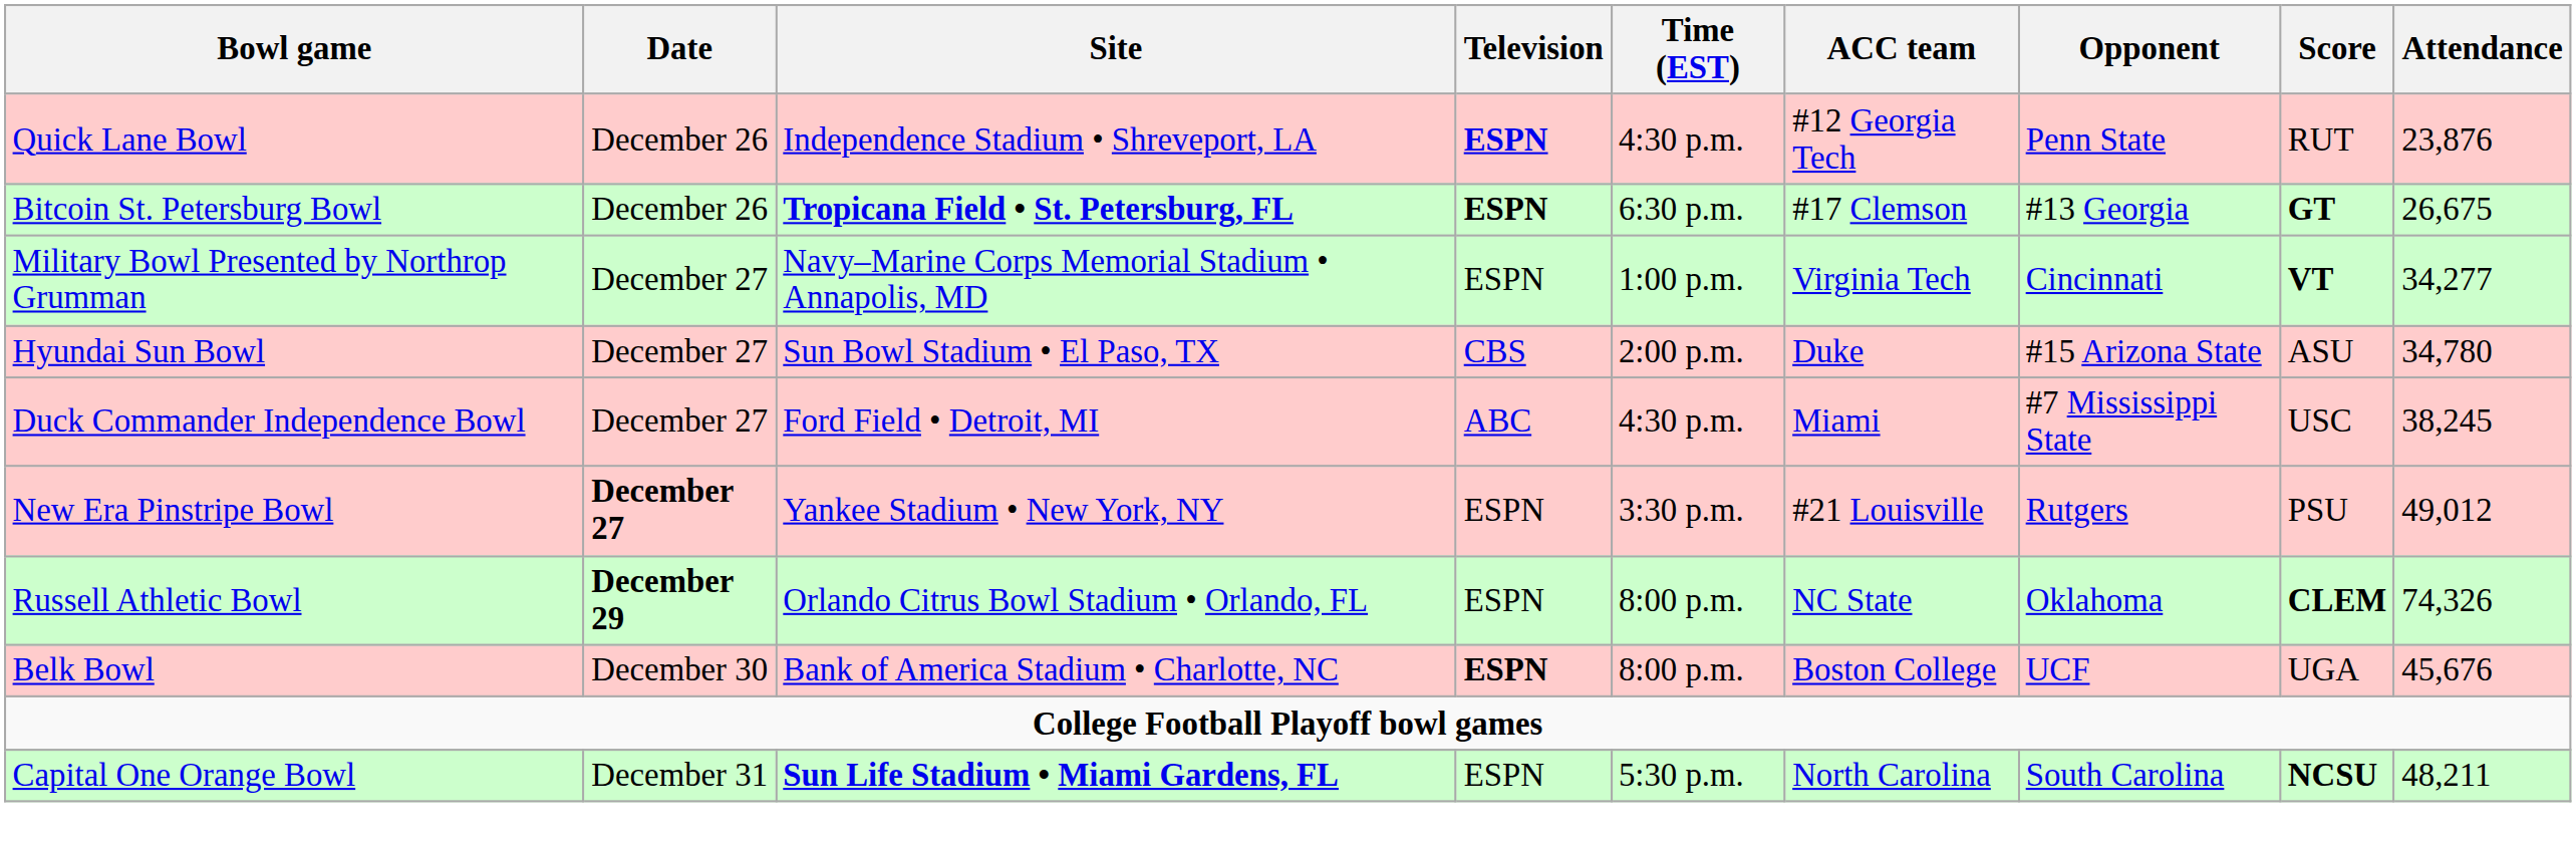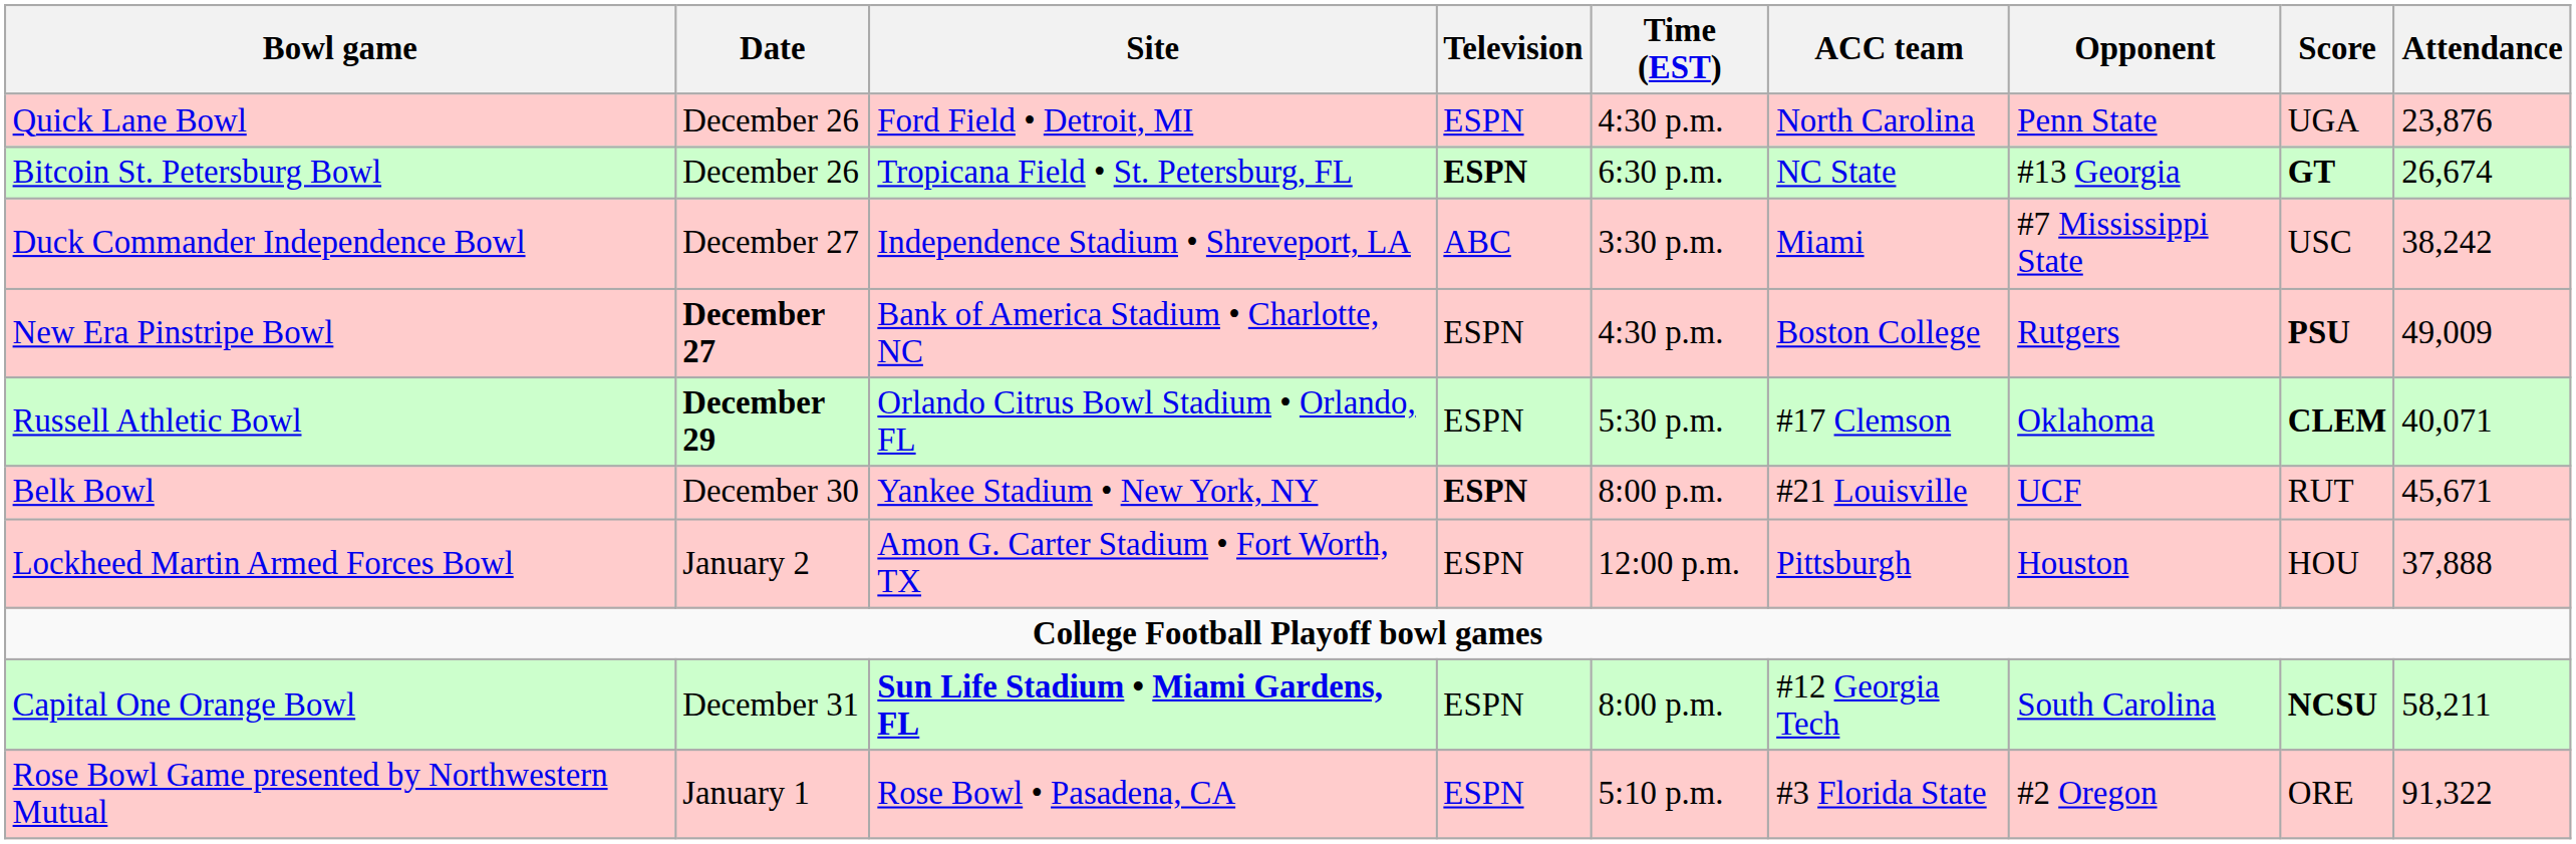Quick Lane Bowl | Site: Independence Stadium • Shreveport, LA -> Ford Field • Detroit, MI
Quick Lane Bowl | Television: bold -> normal
Quick Lane Bowl | ACC team: #12 Georgia Tech -> North Carolina
Quick Lane Bowl | Score: RUT -> UGA
Bitcoin St. Petersburg Bowl | Site: bold -> normal
Bitcoin St. Petersburg Bowl | ACC team: #17 Clemson -> NC State
Bitcoin St. Petersburg Bowl | Attendance: 26,675 -> 26,674
- row: Military Bowl Presented by Northrop Grumman | December 27 | Navy–Marine Corps Memorial Stadium • Annapolis, MD | ESPN | 1:00 p.m. | Virginia Tech | Cincinnati | VT | 34,277
- row: Hyundai Sun Bowl | December 27 | Sun Bowl Stadium • El Paso, TX | CBS | 2:00 p.m. | Duke | #15 Arizona State | ASU | 34,780
Duck Commander Independence Bowl | Site: Ford Field • Detroit, MI -> Independence Stadium • Shreveport, LA
Duck Commander Independence Bowl | Time (EST): 4:30 p.m. -> 3:30 p.m.
Duck Commander Independence Bowl | Attendance: 38,245 -> 38,242
New Era Pinstripe Bowl | Site: Yankee Stadium • New York, NY -> Bank of America Stadium • Charlotte, NC
New Era Pinstripe Bowl | Time (EST): 3:30 p.m. -> 4:30 p.m.
New Era Pinstripe Bowl | ACC team: #21 Louisville -> Boston College
New Era Pinstripe Bowl | Score: normal -> bold
New Era Pinstripe Bowl | Attendance: 49,012 -> 49,009
Russell Athletic Bowl | Time (EST): 8:00 p.m. -> 5:30 p.m.
Russell Athletic Bowl | ACC team: NC State -> #17 Clemson
Russell Athletic Bowl | Attendance: 74,326 -> 40,071
Belk Bowl | Site: Bank of America Stadium • Charlotte, NC -> Yankee Stadium • New York, NY
Belk Bowl | ACC team: Boston College -> #21 Louisville
Belk Bowl | Score: UGA -> RUT
Belk Bowl | Attendance: 45,676 -> 45,671
+ row: Lockheed Martin Armed Forces Bowl | January 2 | Amon G. Carter Stadium • Fort Worth, TX | ESPN | 12:00 p.m. | Pittsburgh | Houston | HOU | 37,888
Capital One Orange Bowl | Time (EST): 5:30 p.m. -> 8:00 p.m.
Capital One Orange Bowl | ACC team: North Carolina -> #12 Georgia Tech
Capital One Orange Bowl | Attendance: 48,211 -> 58,211
+ row: Rose Bowl Game presented by Northwestern Mutual | January 1 | Rose Bowl • Pasadena, CA | ESPN | 5:10 p.m. | #3 Florida State | #2 Oregon | ORE | 91,322
